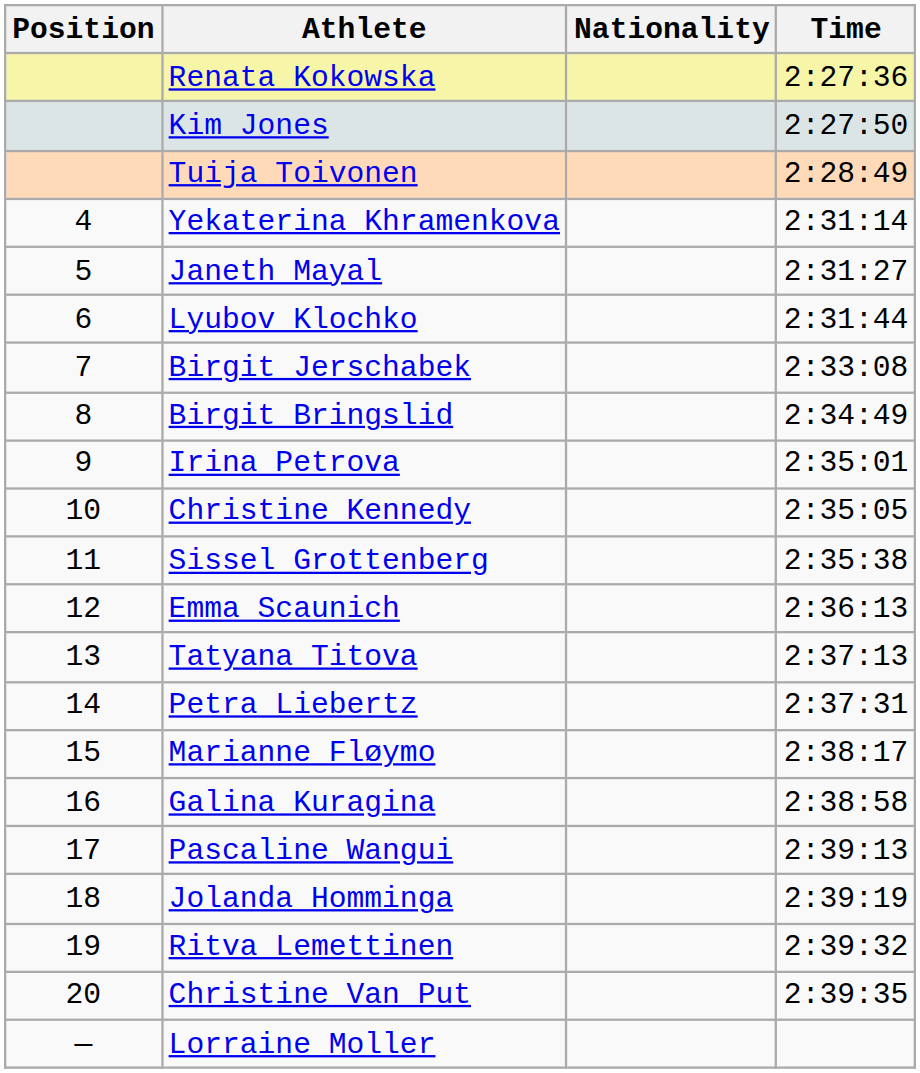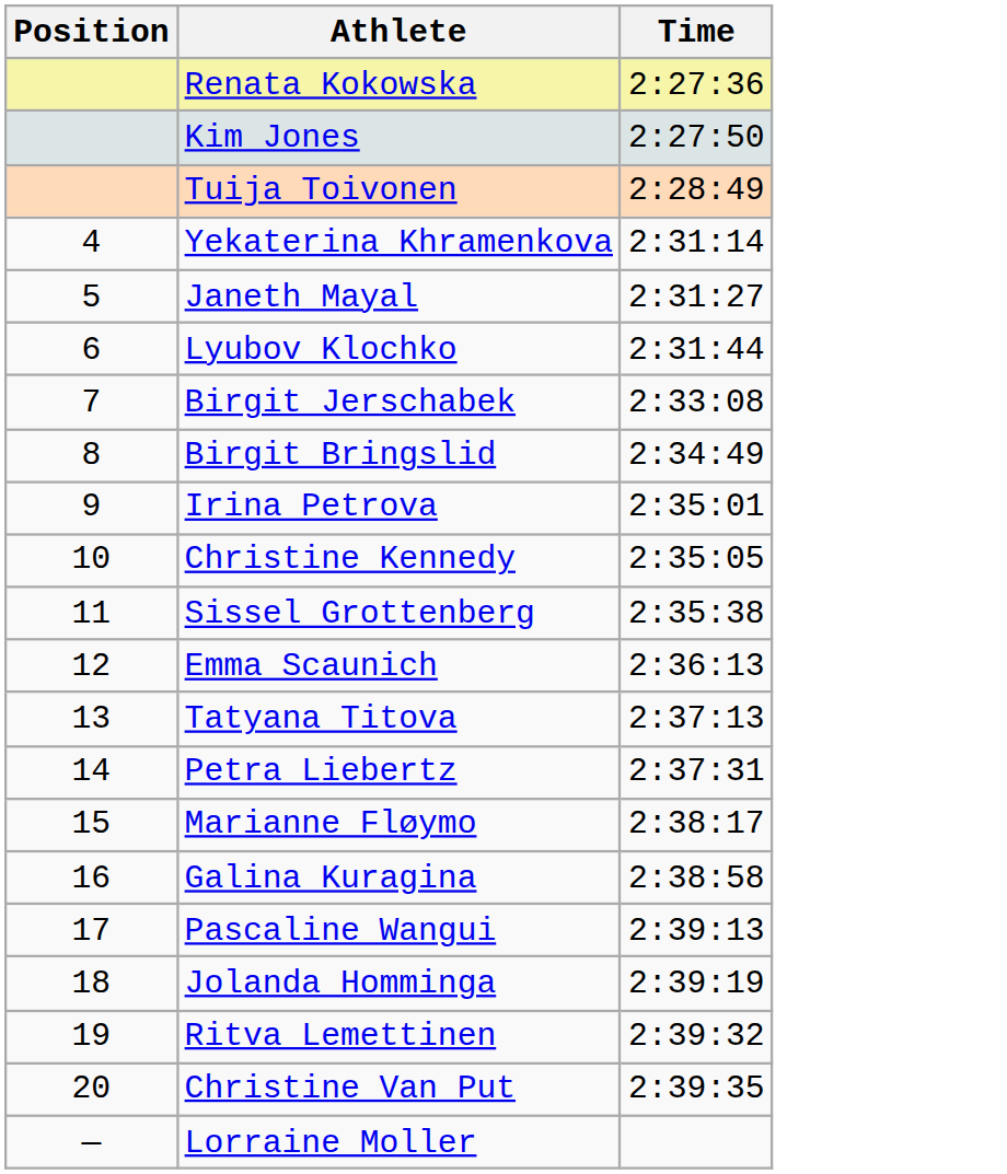- column: Nationality
